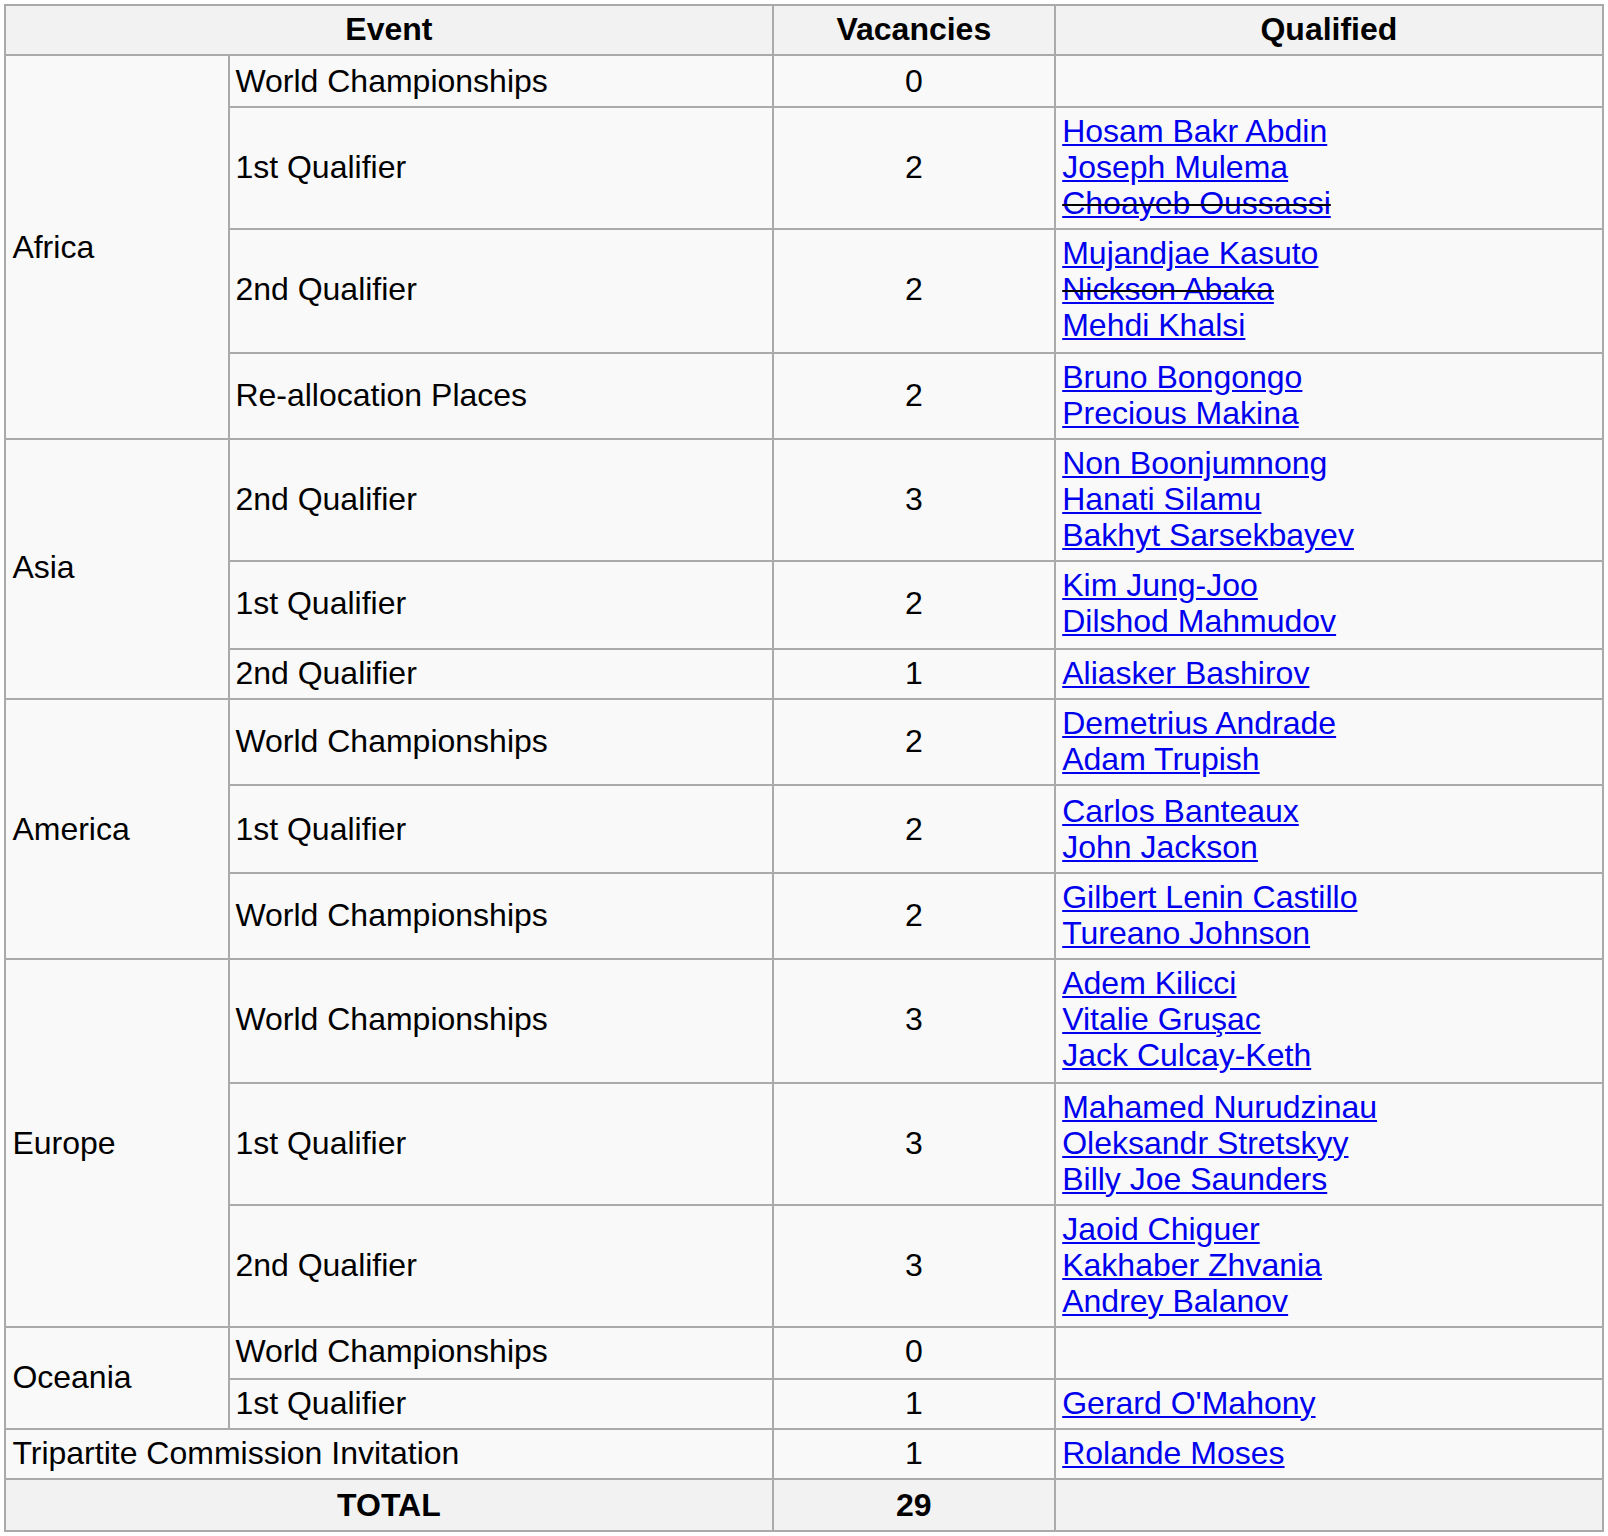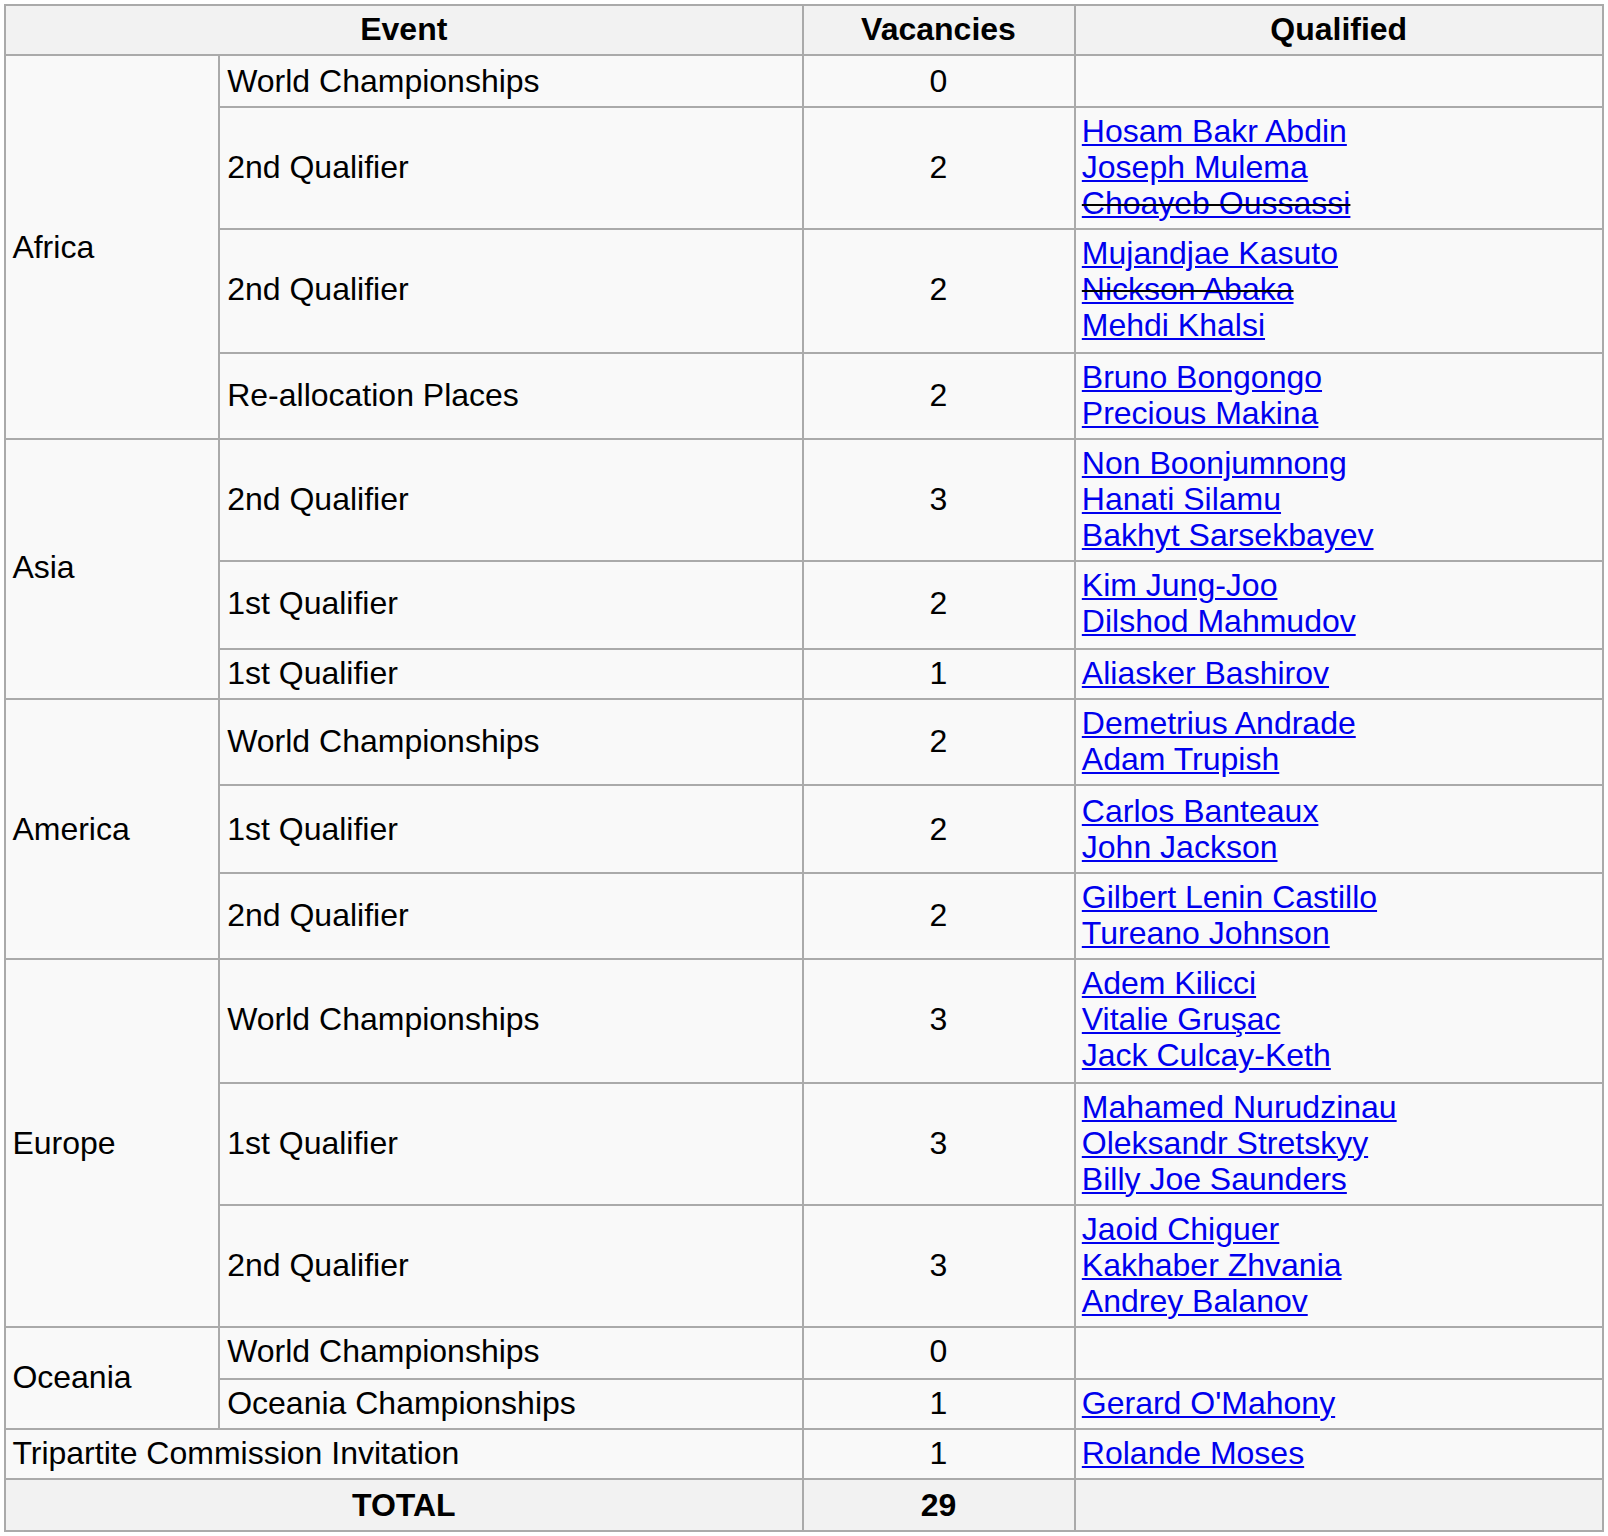Hosam Bakr Abdin Joseph Mulema Choayeb Oussassi | column 2: 1st Qualifier -> 2nd Qualifier
Aliasker Bashirov | column 2: 2nd Qualifier -> 1st Qualifier
Gilbert Lenin Castillo Tureano Johnson | column 2: World Championships -> 2nd Qualifier
Gerard O'Mahony | column 2: 1st Qualifier -> Oceania Championships
